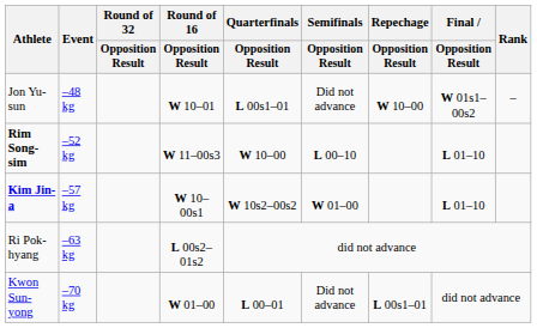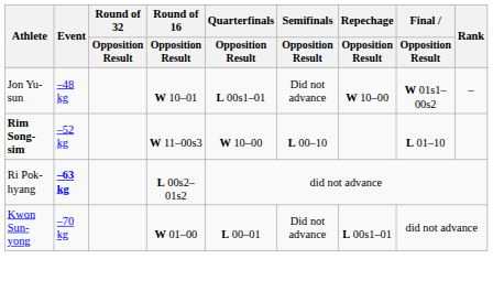- row: Kim Jin-a | –57 kg | W 10–00s1 | W 10s2–00s2 | W 01–00 | L 01–10
Ri Pok-hyang | Event: normal -> bold
